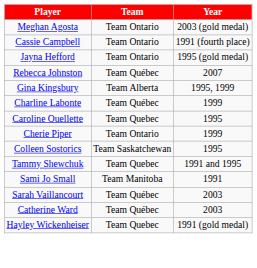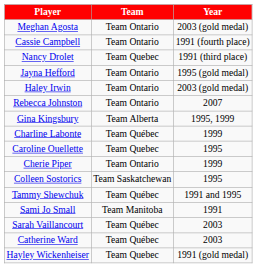+ row: Nancy Drolet | Team Quebec | 1991 (third place)
+ row: Haley Irwin | Team Ontario | 2003 (gold medal)
Rebecca Johnston | Team: Team Québec -> Team Ontario
Tammy Shewchuk | Team: Team Quebec -> Team Québec
